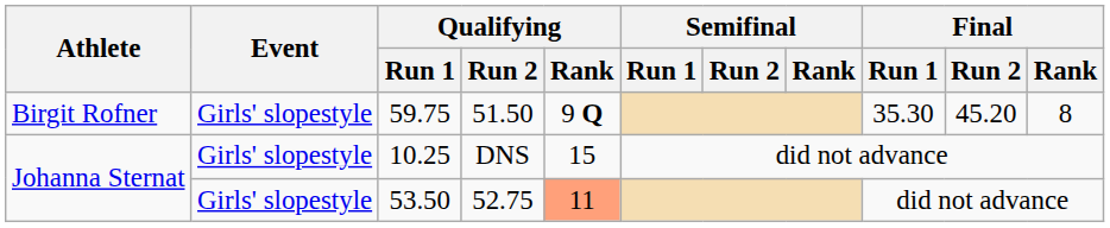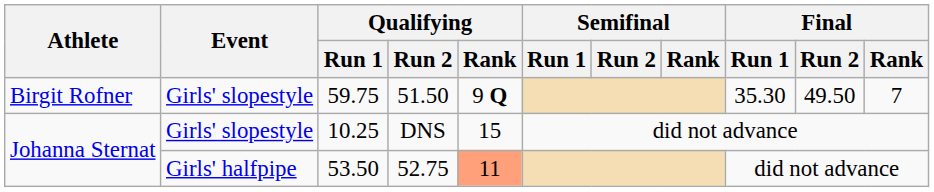59.75 | Final / Run 2: 45.20 -> 49.50
59.75 | Final / Rank: 8 -> 7
53.50 | Event: Girls' slopestyle -> Girls' halfpipe
